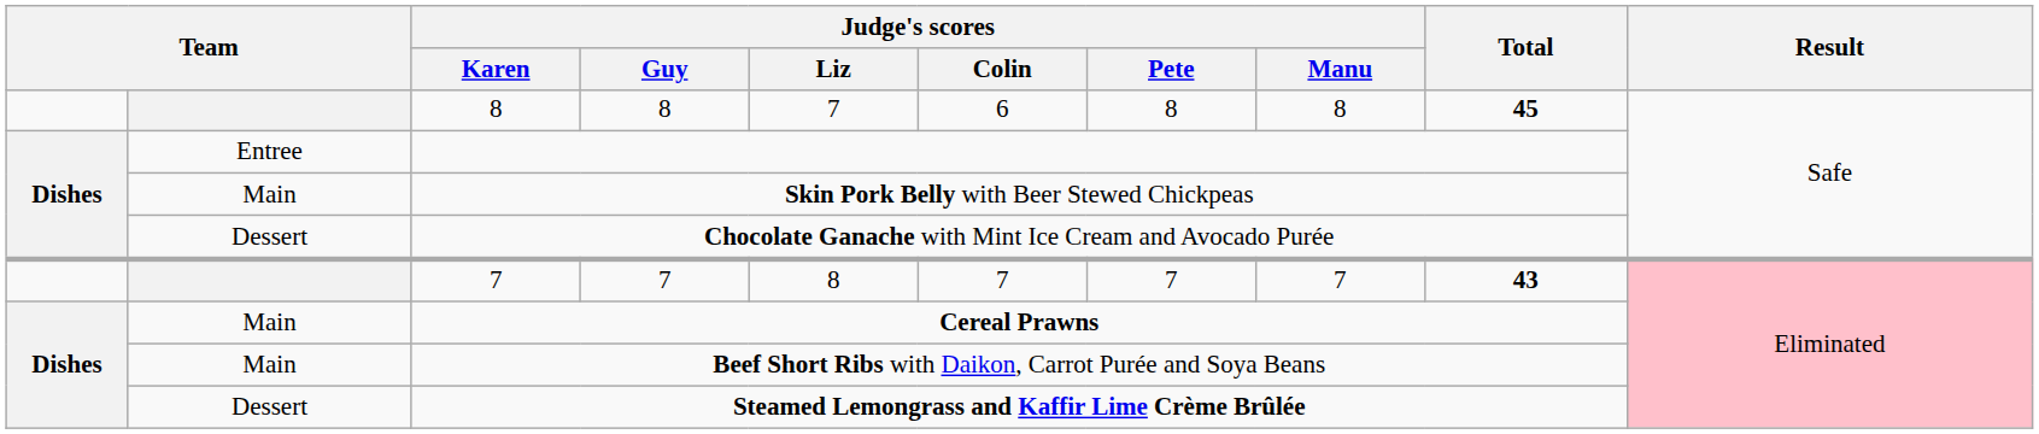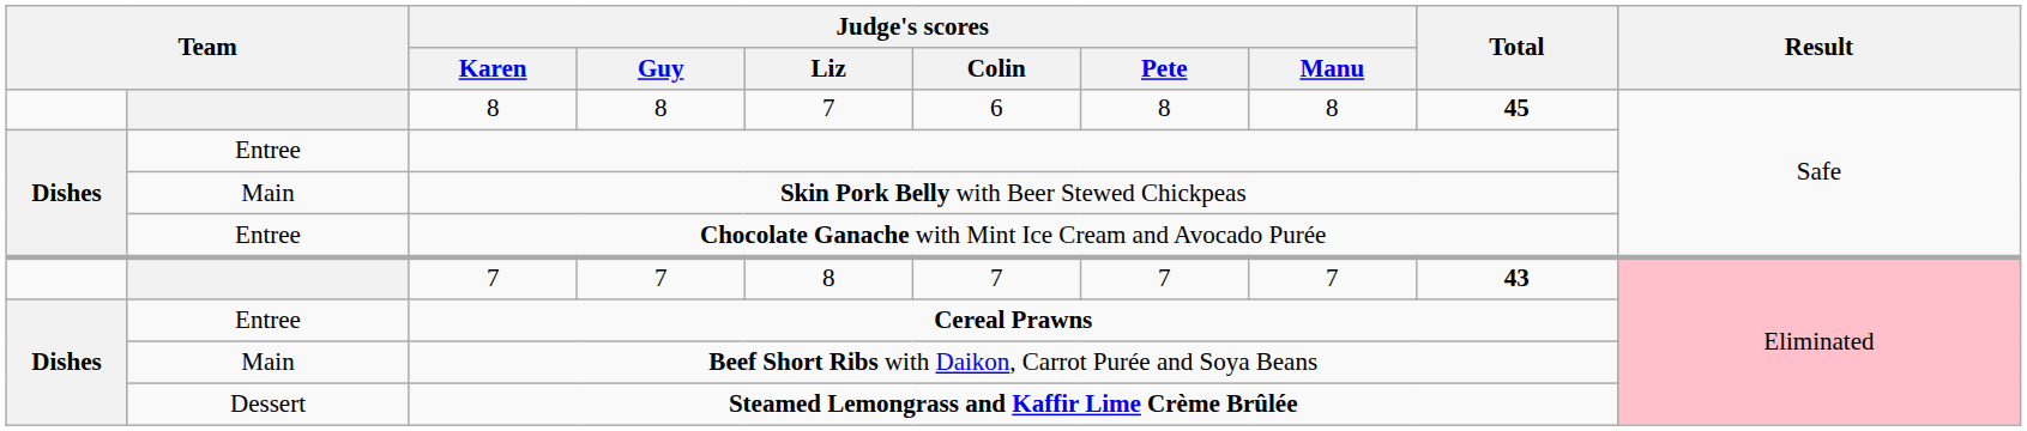Chocolate Ganache with Mint Ice Cream and Avocado Purée | column 2: Dessert -> Entree
Cereal Prawns | column 2: Main -> Entree
